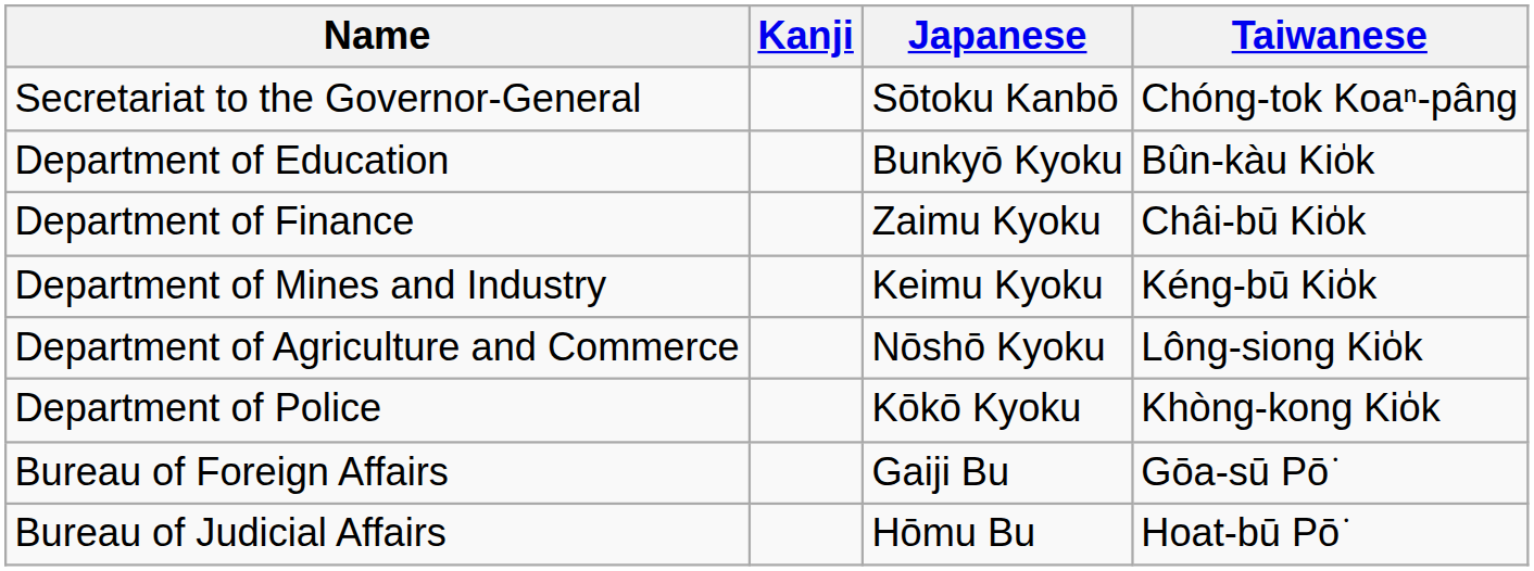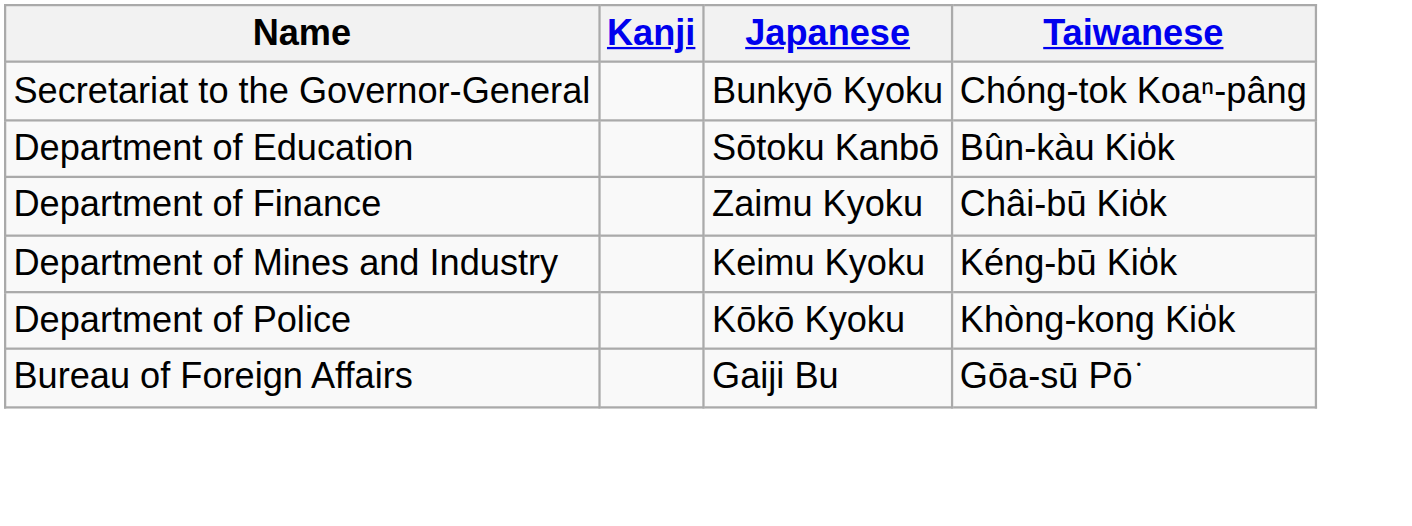Secretariat to the Governor-General | Japanese: Sōtoku Kanbō -> Bunkyō Kyoku
Department of Education | Japanese: Bunkyō Kyoku -> Sōtoku Kanbō
- row: Department of Agriculture and Commerce | Nōshō Kyoku | Lông-siong Kio̍k
- row: Bureau of Judicial Affairs | Hōmu Bu | Hoat-bū Pō͘
